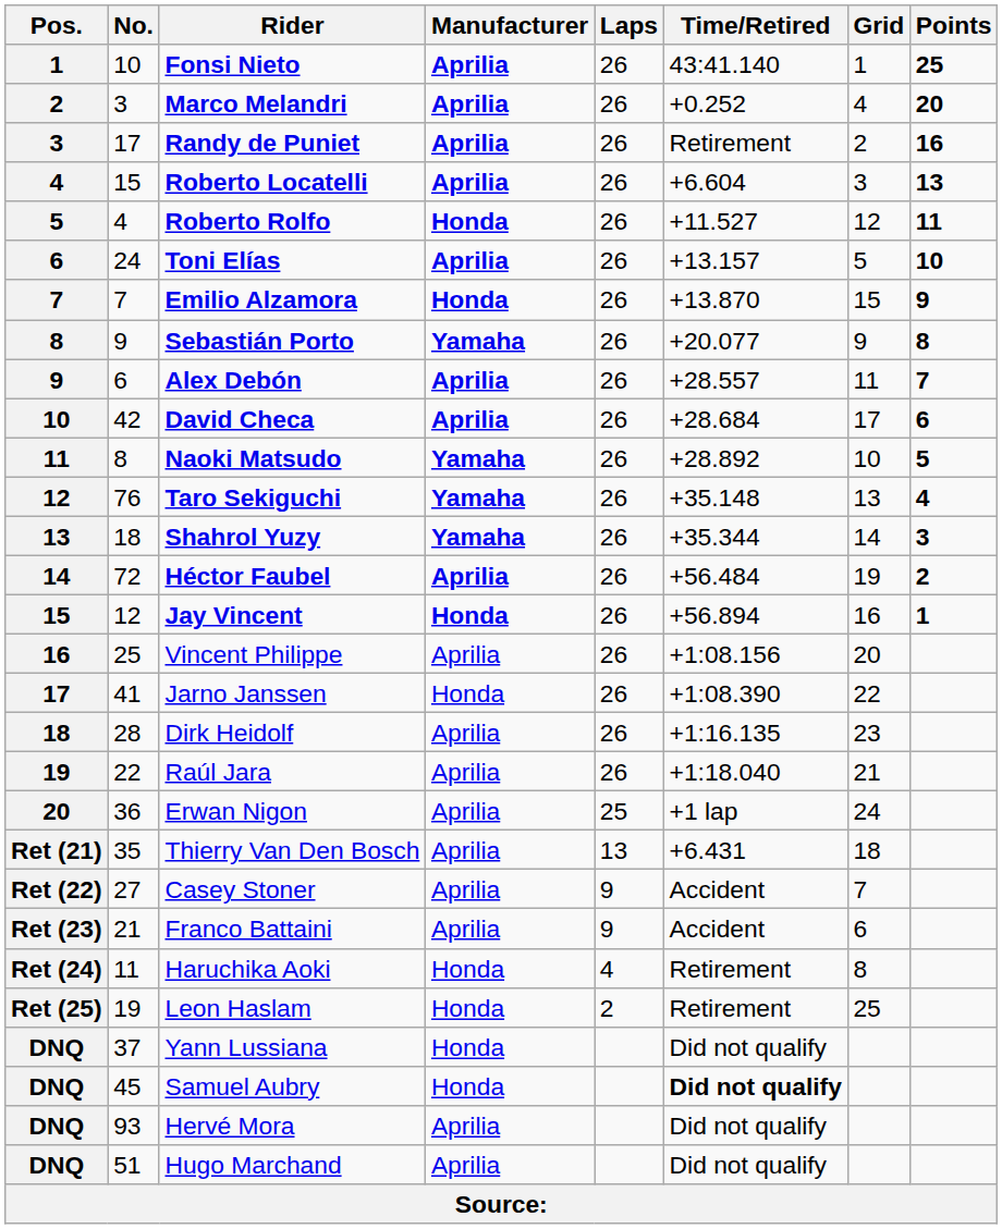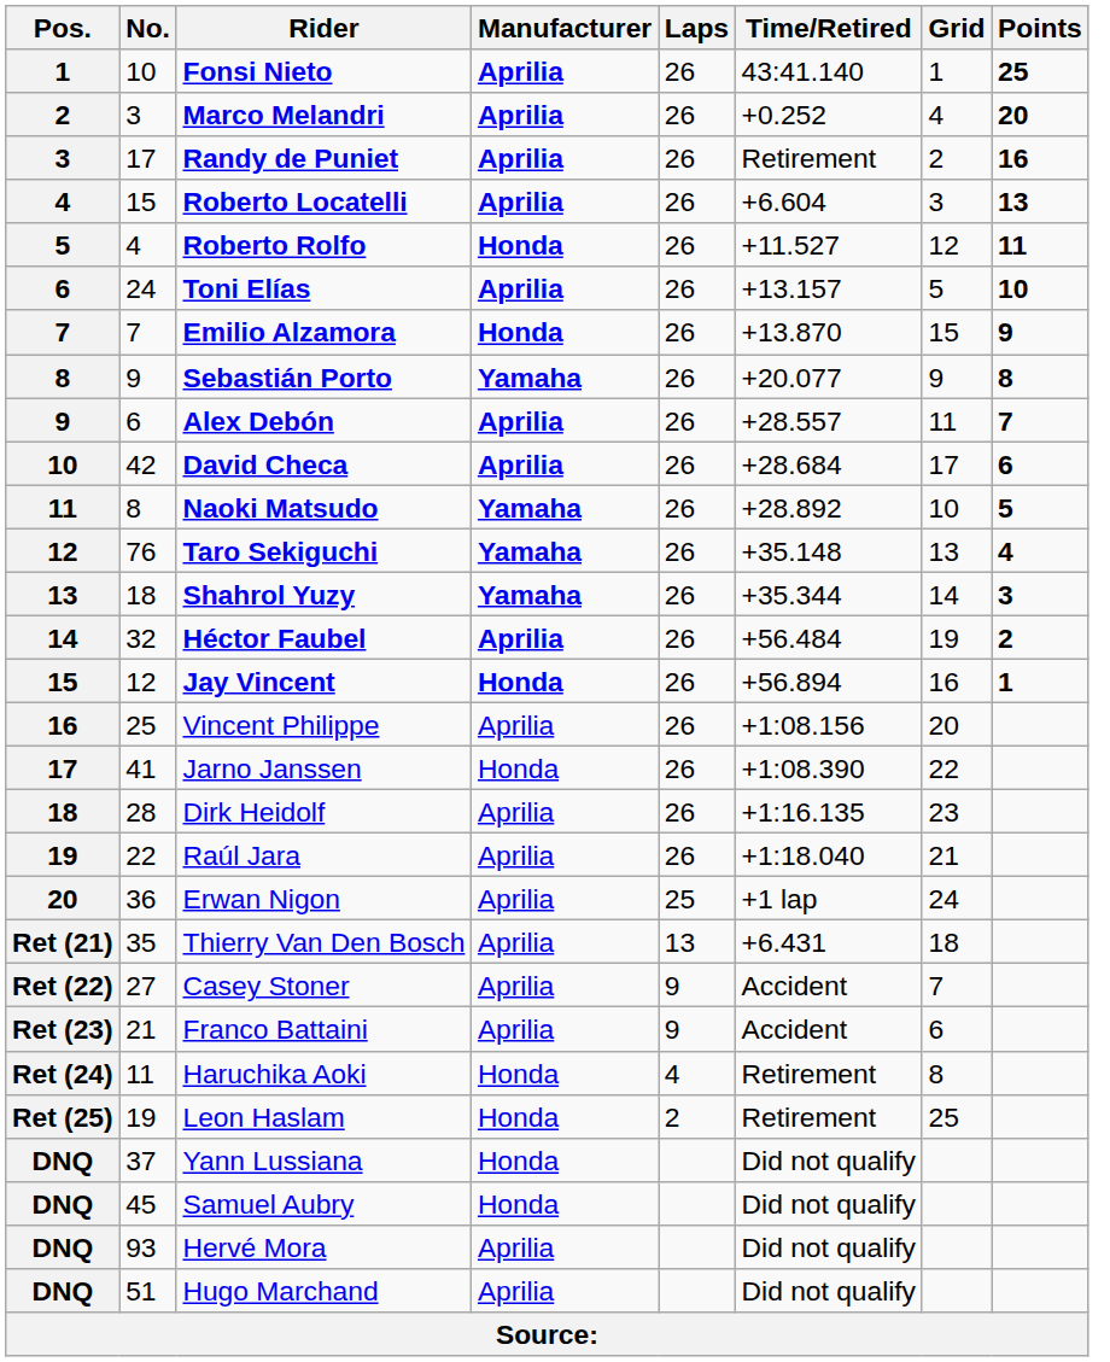Héctor Faubel | No.: 72 -> 32
Samuel Aubry | Time/Retired: bold -> normal
